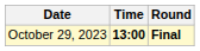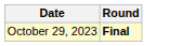- column: Time | 13:00
